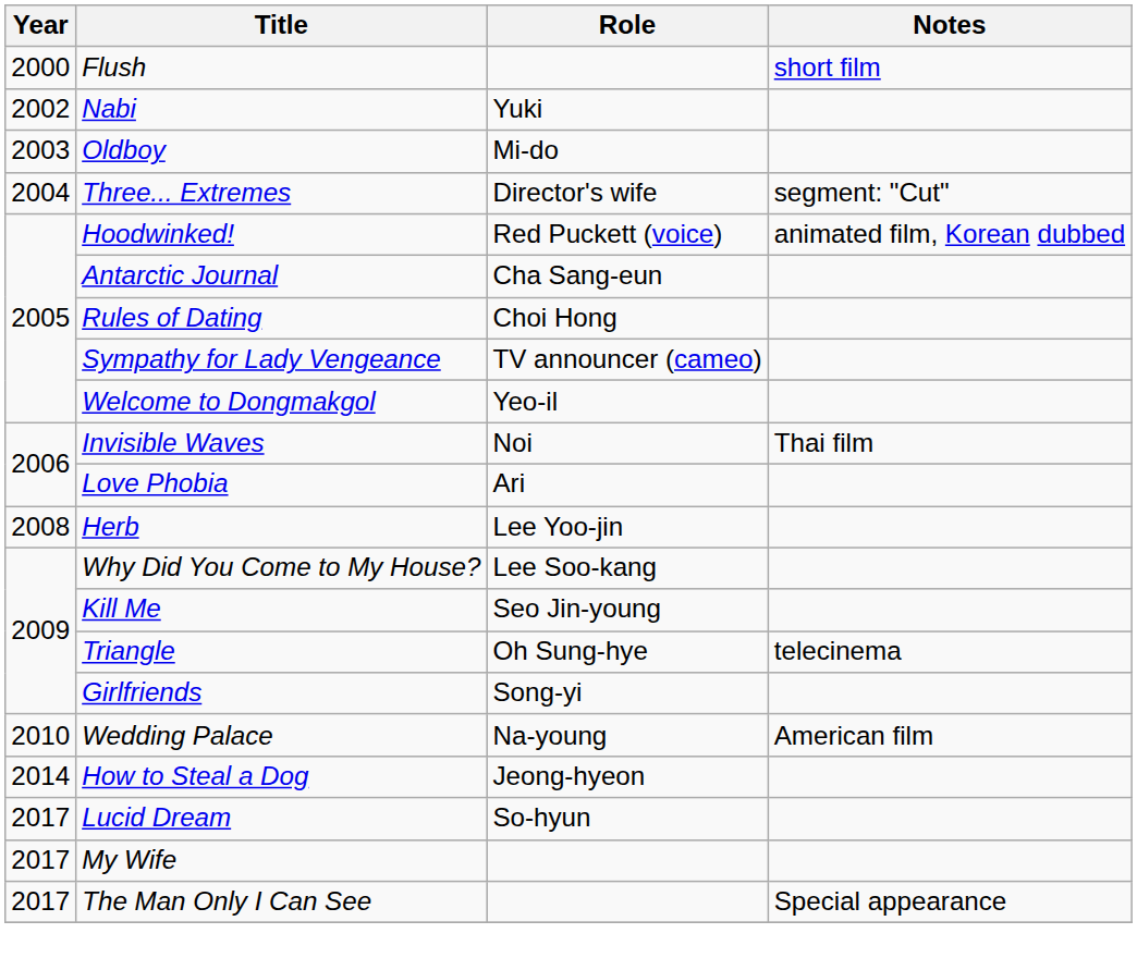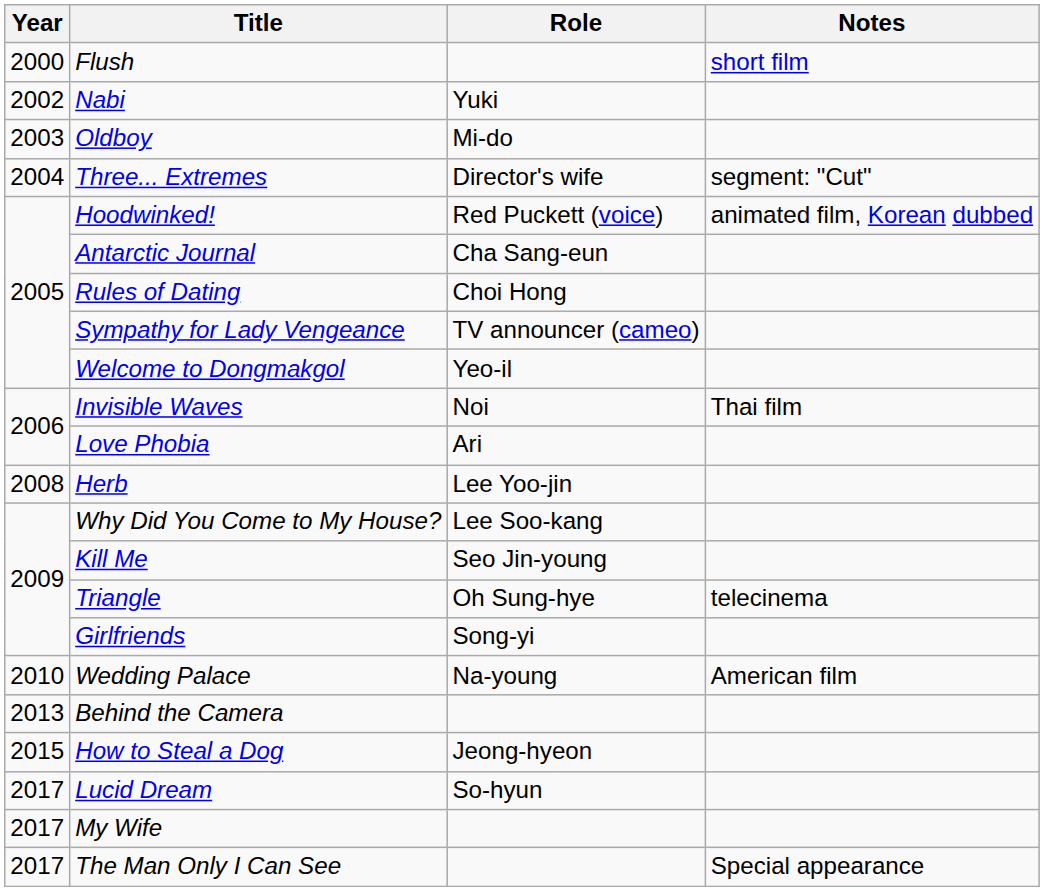+ row: 2013 | Behind the Camera
How to Steal a Dog | Year: 2014 -> 2015
